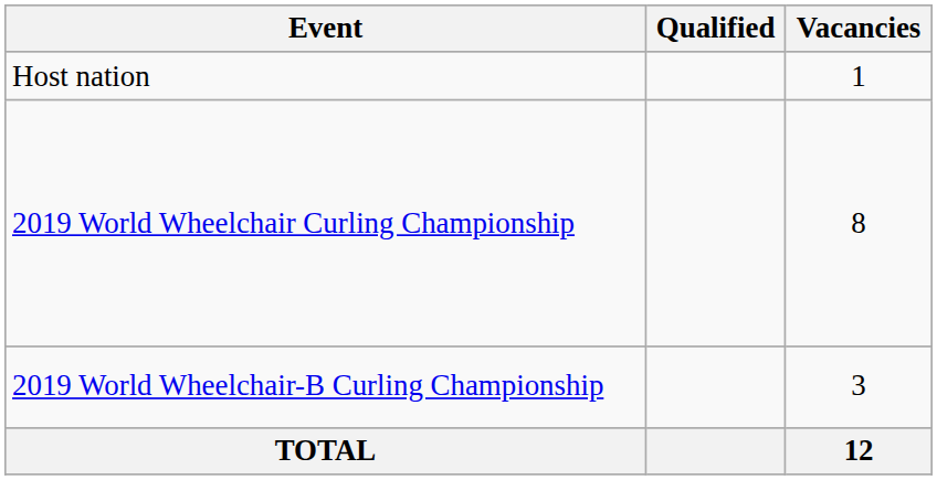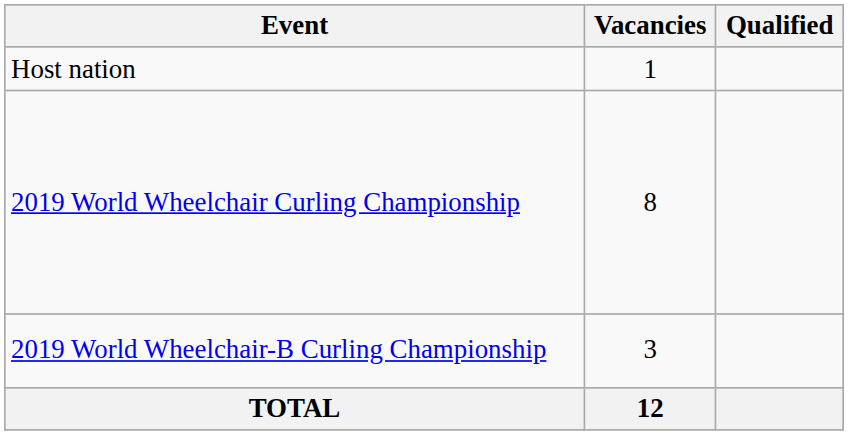columns swapped: Vacancies <-> Qualified
